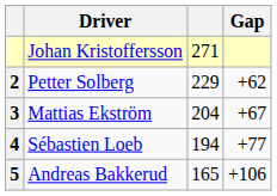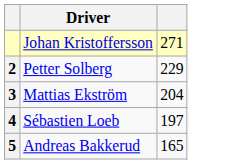- column: Gap | +62 | +67 | +77 | +106
Sébastien Loeb | column 3: 194 -> 197
